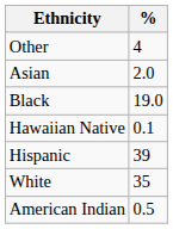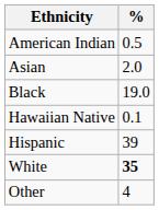rows swapped: American Indian <-> Other
White | %: normal -> bold
